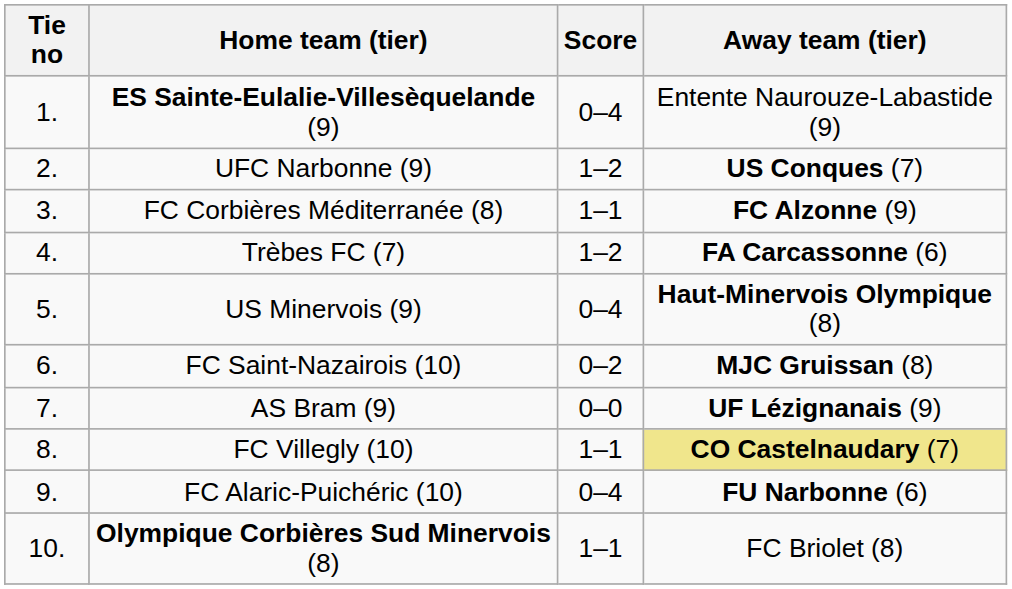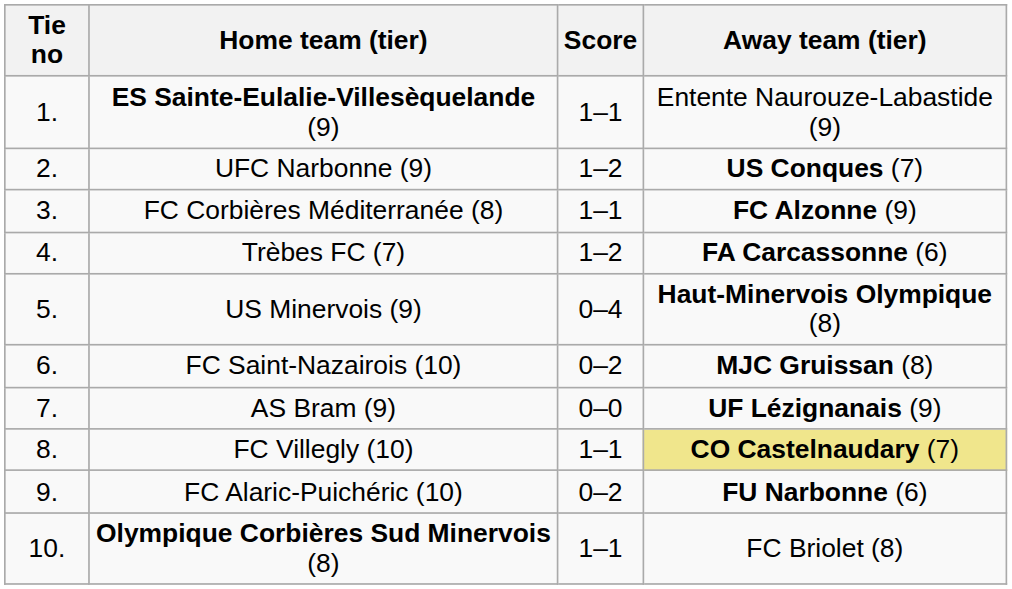ES Sainte-Eulalie-Villesèquelande (9) | Score: 0–4 -> 1–1
FC Alaric-Puichéric (10) | Score: 0–4 -> 0–2
